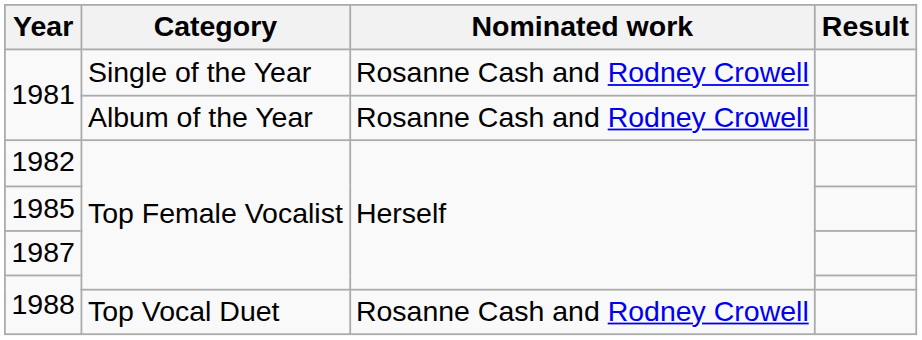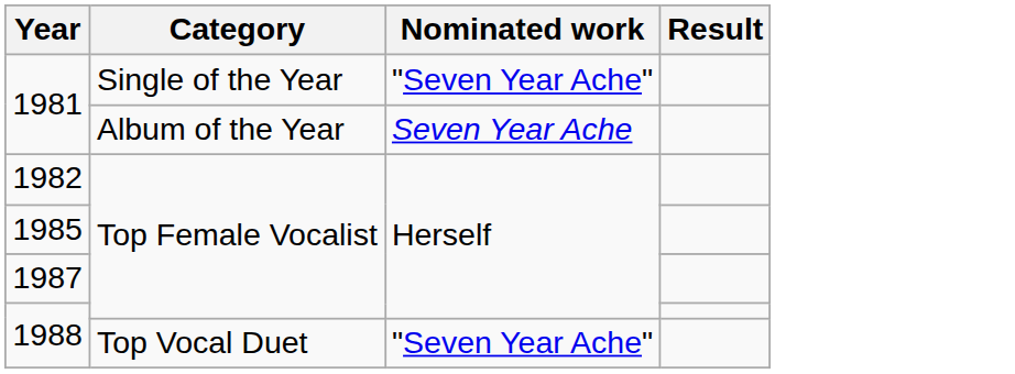1981 / Single of the Year | Nominated work: Rosanne Cash and Rodney Crowell -> "Seven Year Ache"
1981 / Album of the Year | Nominated work: Rosanne Cash and Rodney Crowell -> Seven Year Ache
1988 / Top Vocal Duet | Nominated work: Rosanne Cash and Rodney Crowell -> "Seven Year Ache"
